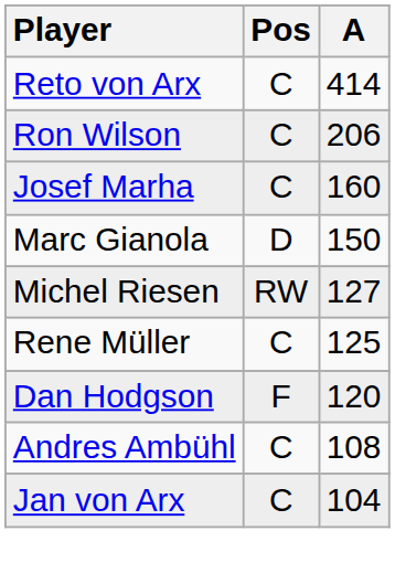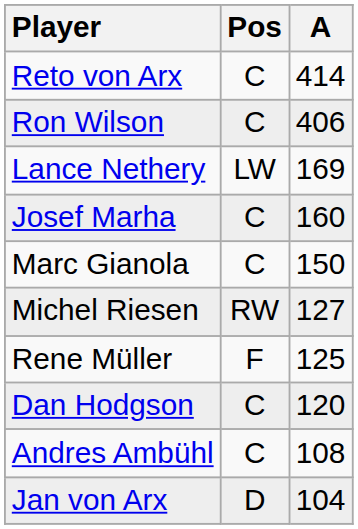Ron Wilson | A: 206 -> 406
+ row: Lance Nethery | LW | 169
Marc Gianola | Pos: D -> C
Rene Müller | Pos: C -> F
Dan Hodgson | Pos: F -> C
Jan von Arx | Pos: C -> D
